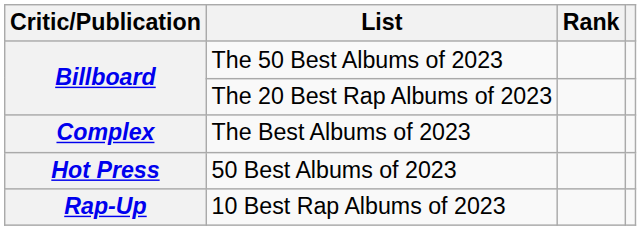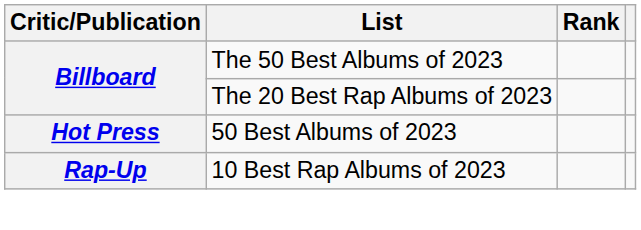- row: Complex | The Best Albums of 2023
